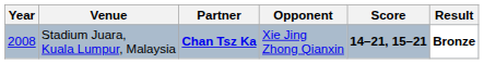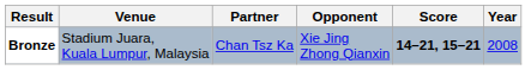columns swapped: Year <-> Result
Stadium Juara, Kuala Lumpur, Malaysia | Partner: bold -> normal
